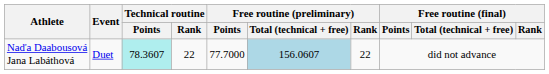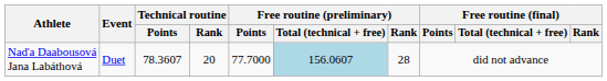Naďa Daabousová Jana Labáthová | Technical routine / Points: paleturquoise background -> no background
Naďa Daabousová Jana Labáthová | Technical routine / Rank: 22 -> 20
Naďa Daabousová Jana Labáthová | Free routine (preliminary) / Rank: 22 -> 28
